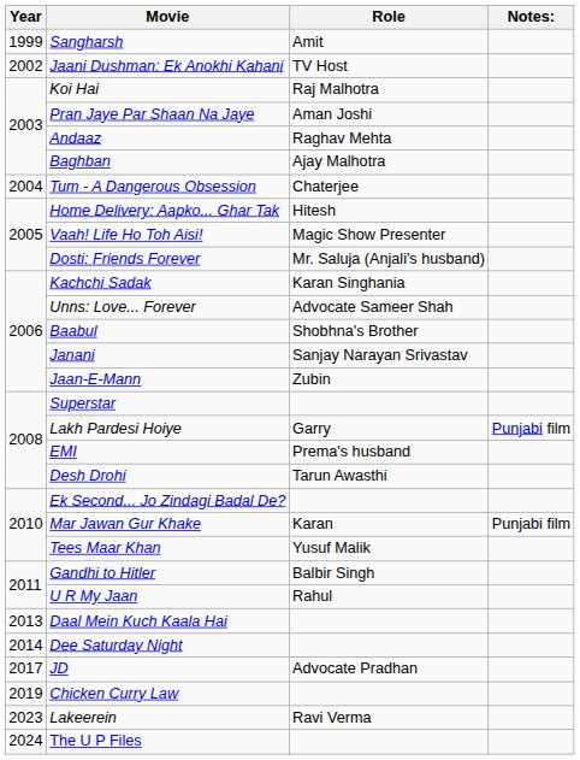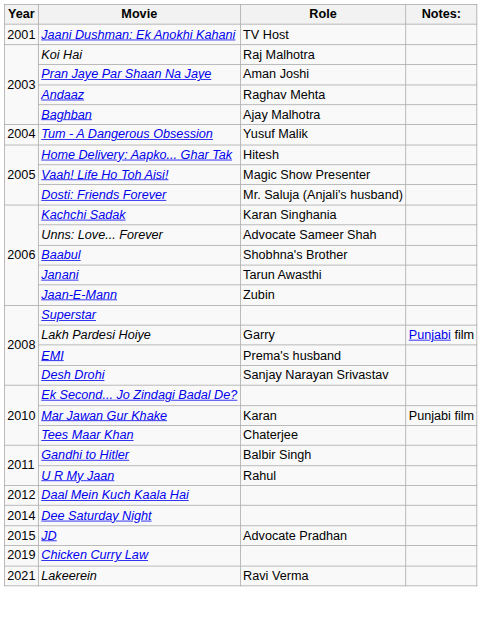- row: 1999 | Sangharsh | Amit
Jaani Dushman: Ek Anokhi Kahani | Year: 2002 -> 2001
Tum - A Dangerous Obsession | Role: Chaterjee -> Yusuf Malik
Janani | Role: Sanjay Narayan Srivastav -> Tarun Awasthi
Desh Drohi | Role: Tarun Awasthi -> Sanjay Narayan Srivastav
Tees Maar Khan | Role: Yusuf Malik -> Chaterjee
Daal Mein Kuch Kaala Hai | Year: 2013 -> 2012
JD | Year: 2017 -> 2015
Lakeerein | Year: 2023 -> 2021
- row: 2024 | The U P Files
